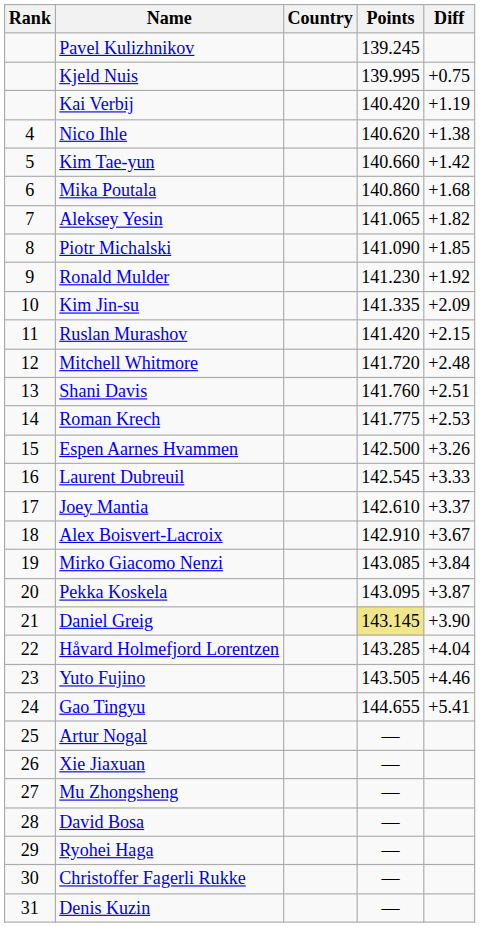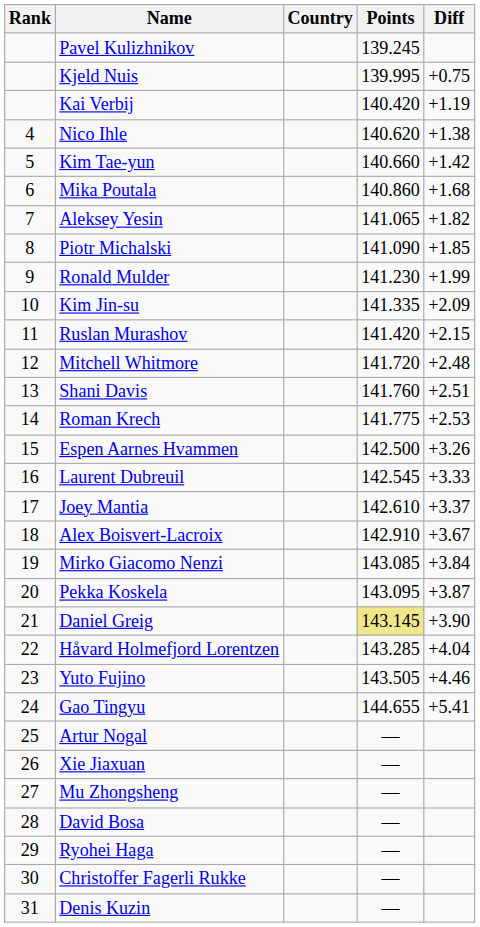Ronald Mulder | Diff: +1.92 -> +1.99
